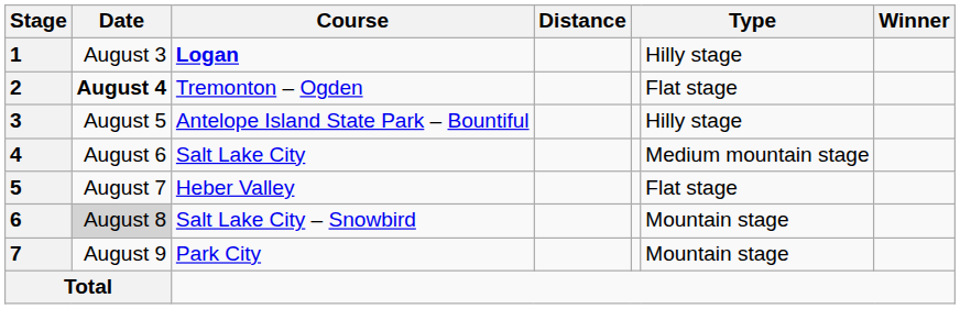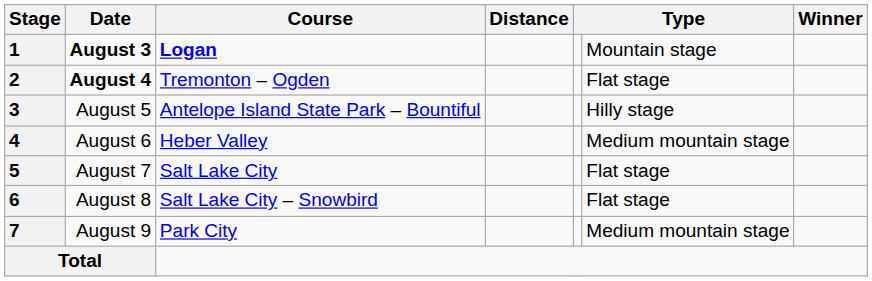1 | Date: normal -> bold
1 | column 6: Hilly stage -> Mountain stage
4 | Course: Salt Lake City -> Heber Valley
5 | Course: Heber Valley -> Salt Lake City
6 | Date: lightgrey background -> no background
6 | column 6: Mountain stage -> Flat stage
7 | column 6: Mountain stage -> Medium mountain stage
